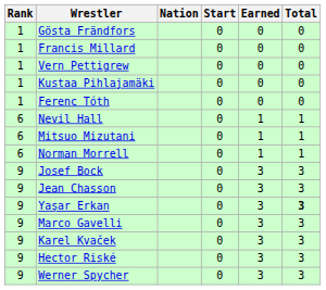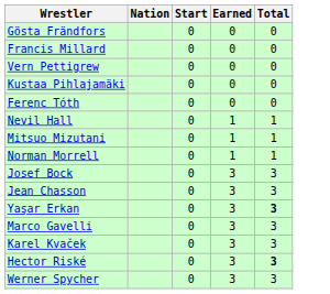- column: Rank | 1 | 1 | 1 | 1 | 1 | 6 | 6 | 6 | 9 | 9 | 9 | 9 | 9 | 9 | 9
Hector Riské | Total: normal -> bold
